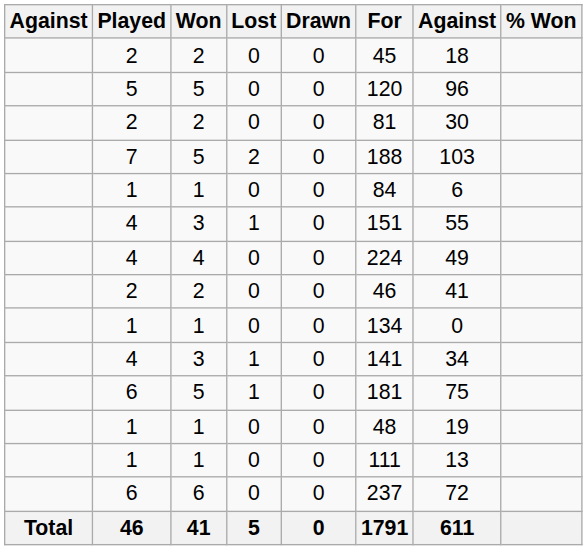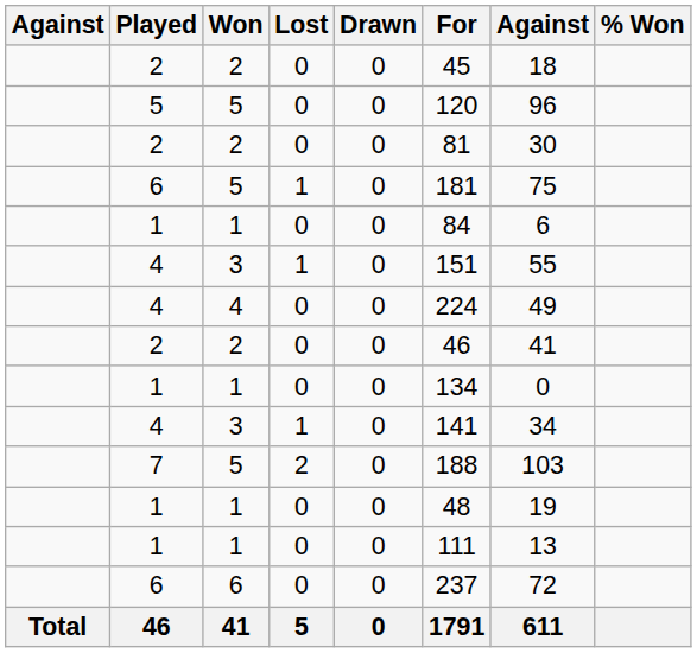rows swapped: 7 <-> 6 / 5
